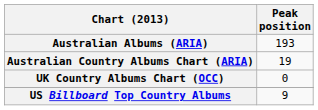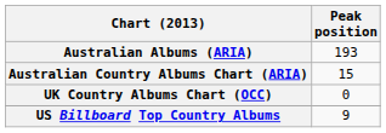Australian Country Albums Chart (ARIA) | Peak position: 19 -> 15
